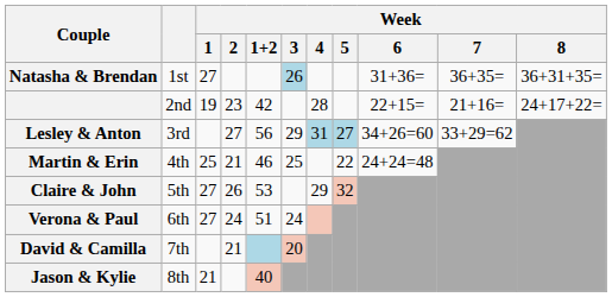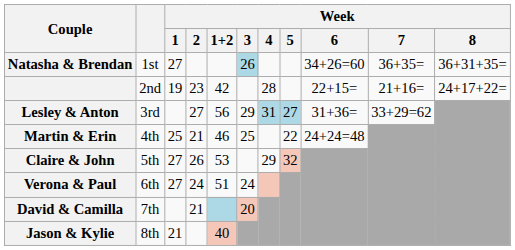Natasha & Brendan | Week / 6: 31+36= -> 34+26=60
Lesley & Anton | Week / 6: 34+26=60 -> 31+36=
